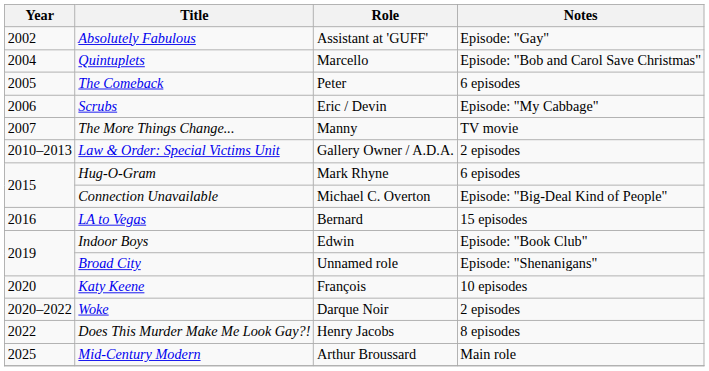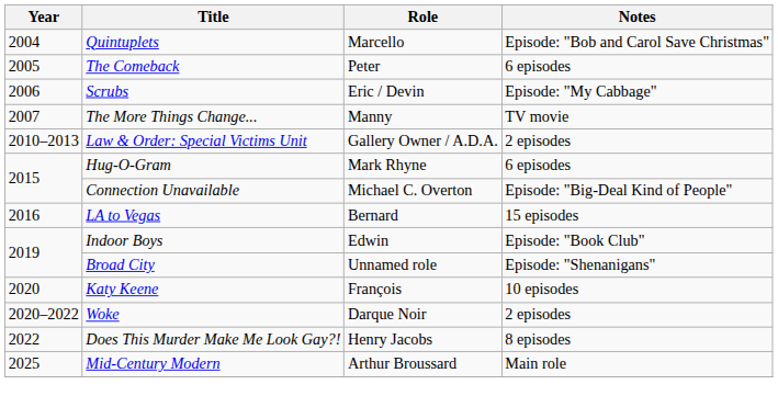- row: 2002 | Absolutely Fabulous | Assistant at 'GUFF' | Episode: "Gay"
